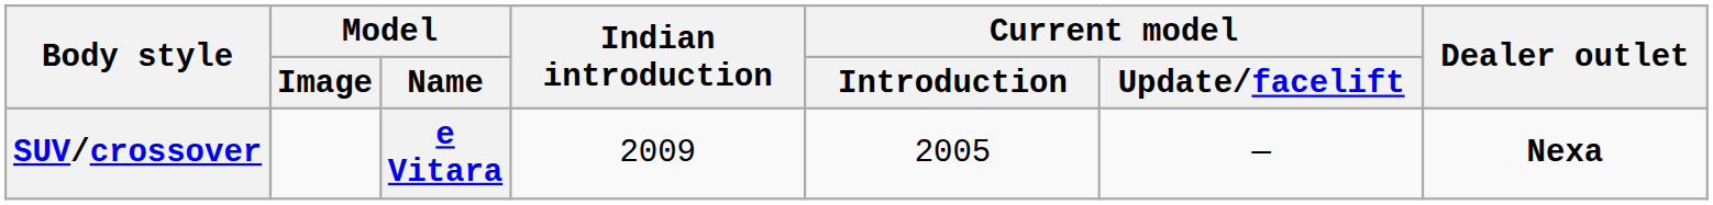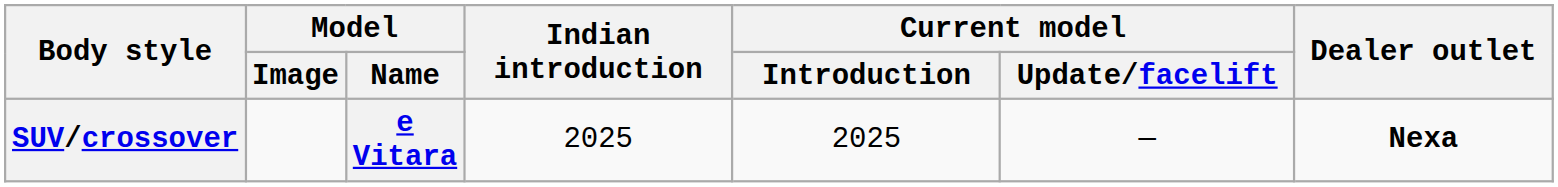SUV/crossover | Indian introduction: 2009 -> 2025
SUV/crossover | Current model / Introduction: 2005 -> 2025
